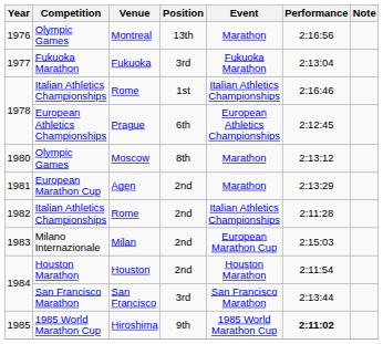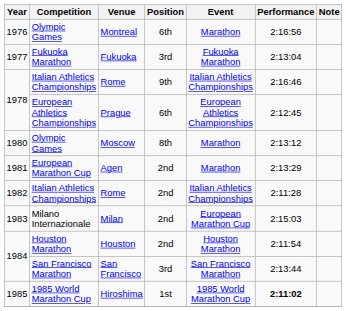Montreal | Position: 13th -> 6th
1978 / Rome | Position: 1st -> 9th
Hiroshima | Position: 9th -> 1st
